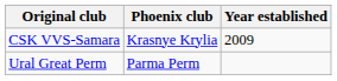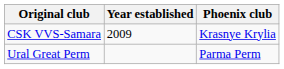columns swapped: Phoenix club <-> Year established
